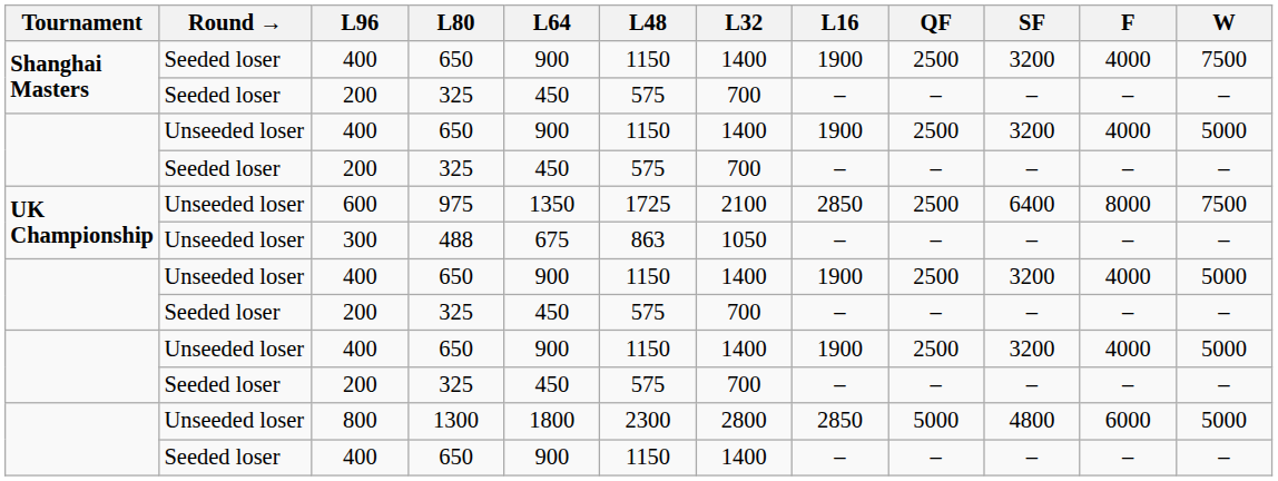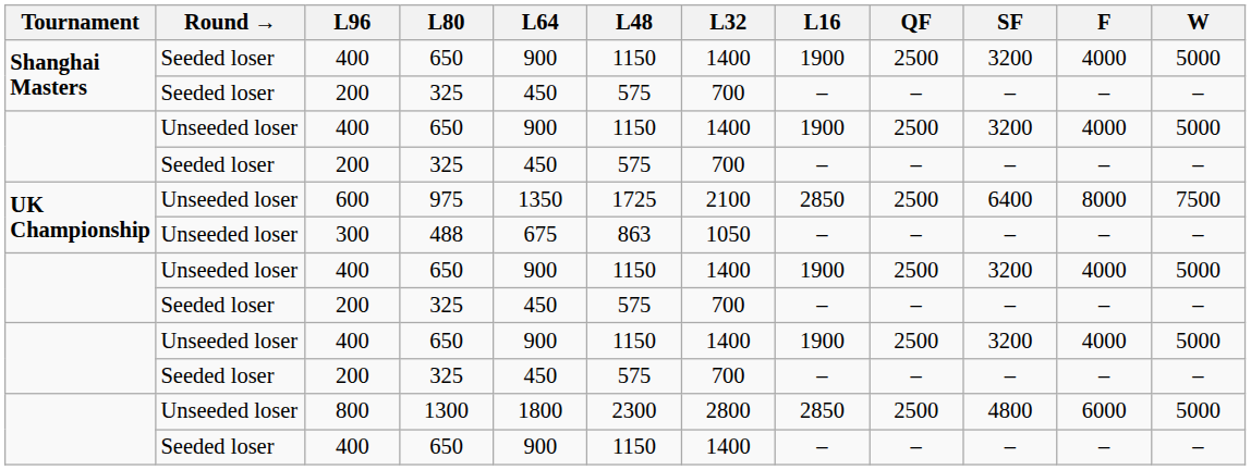Shanghai Masters / 400 | W: 7500 -> 5000
800 | QF: 5000 -> 2500
